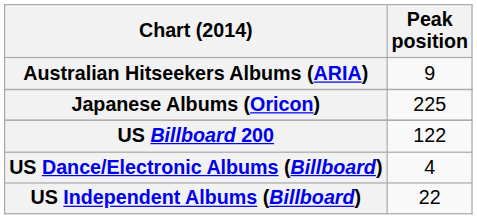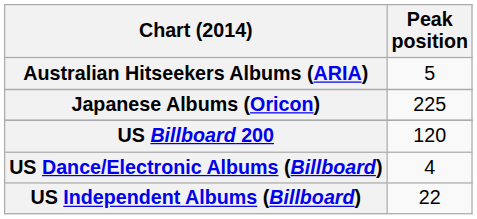Australian Hitseekers Albums (ARIA) | Peak position: 9 -> 5
US Billboard 200 | Peak position: 122 -> 120
